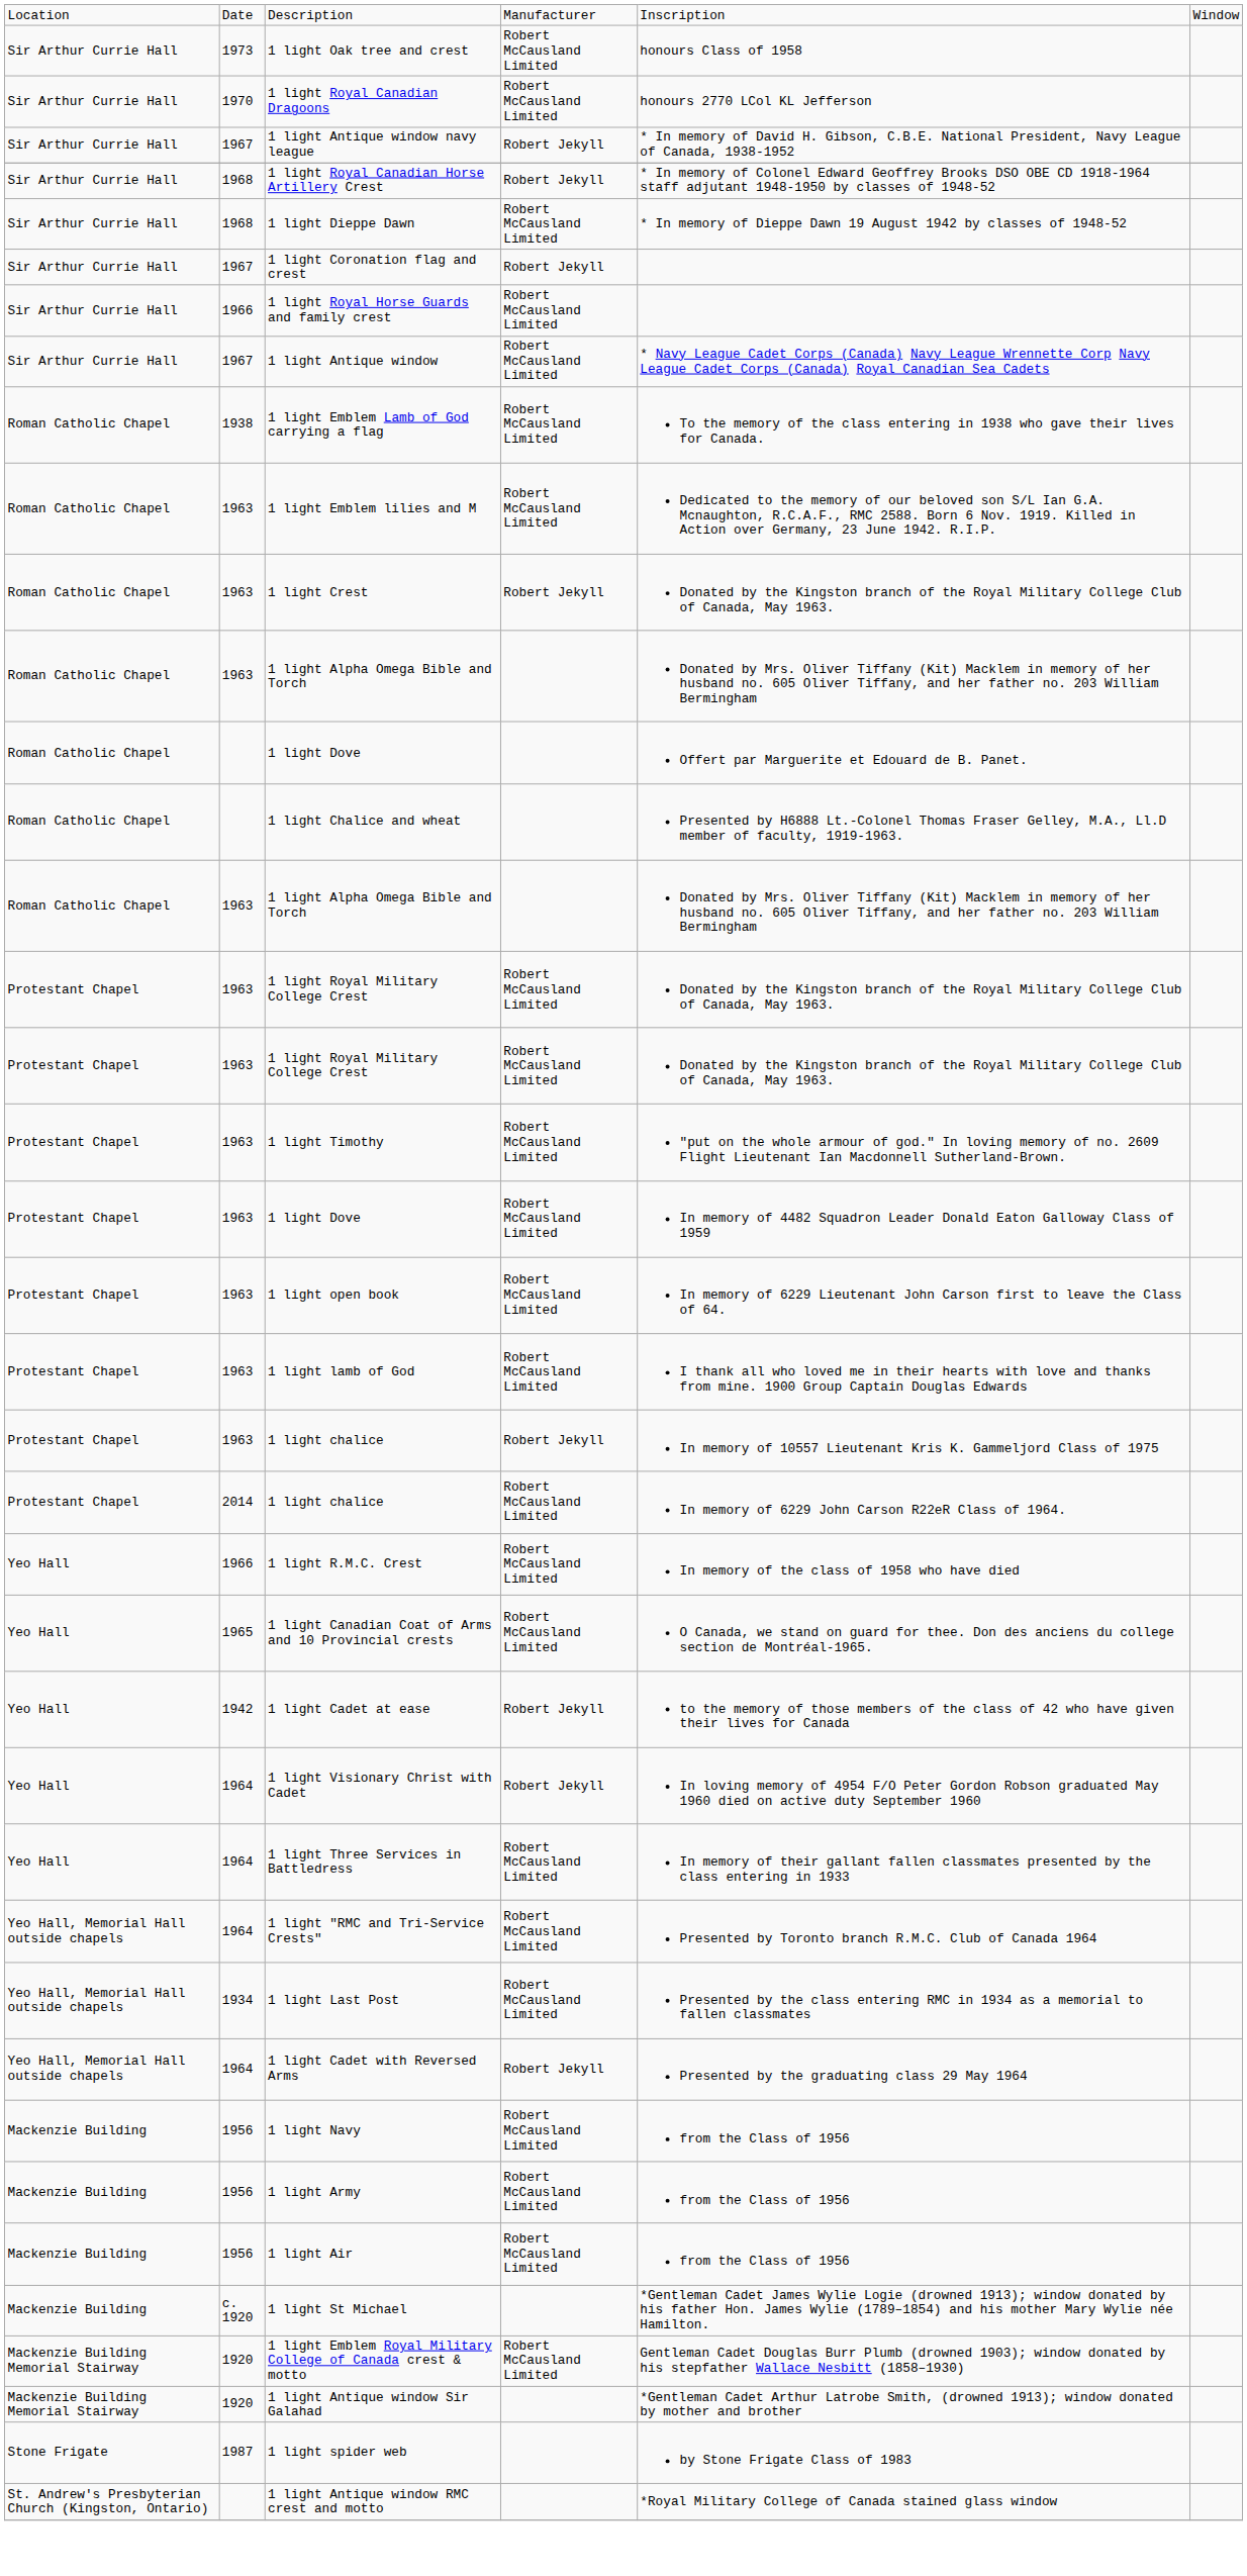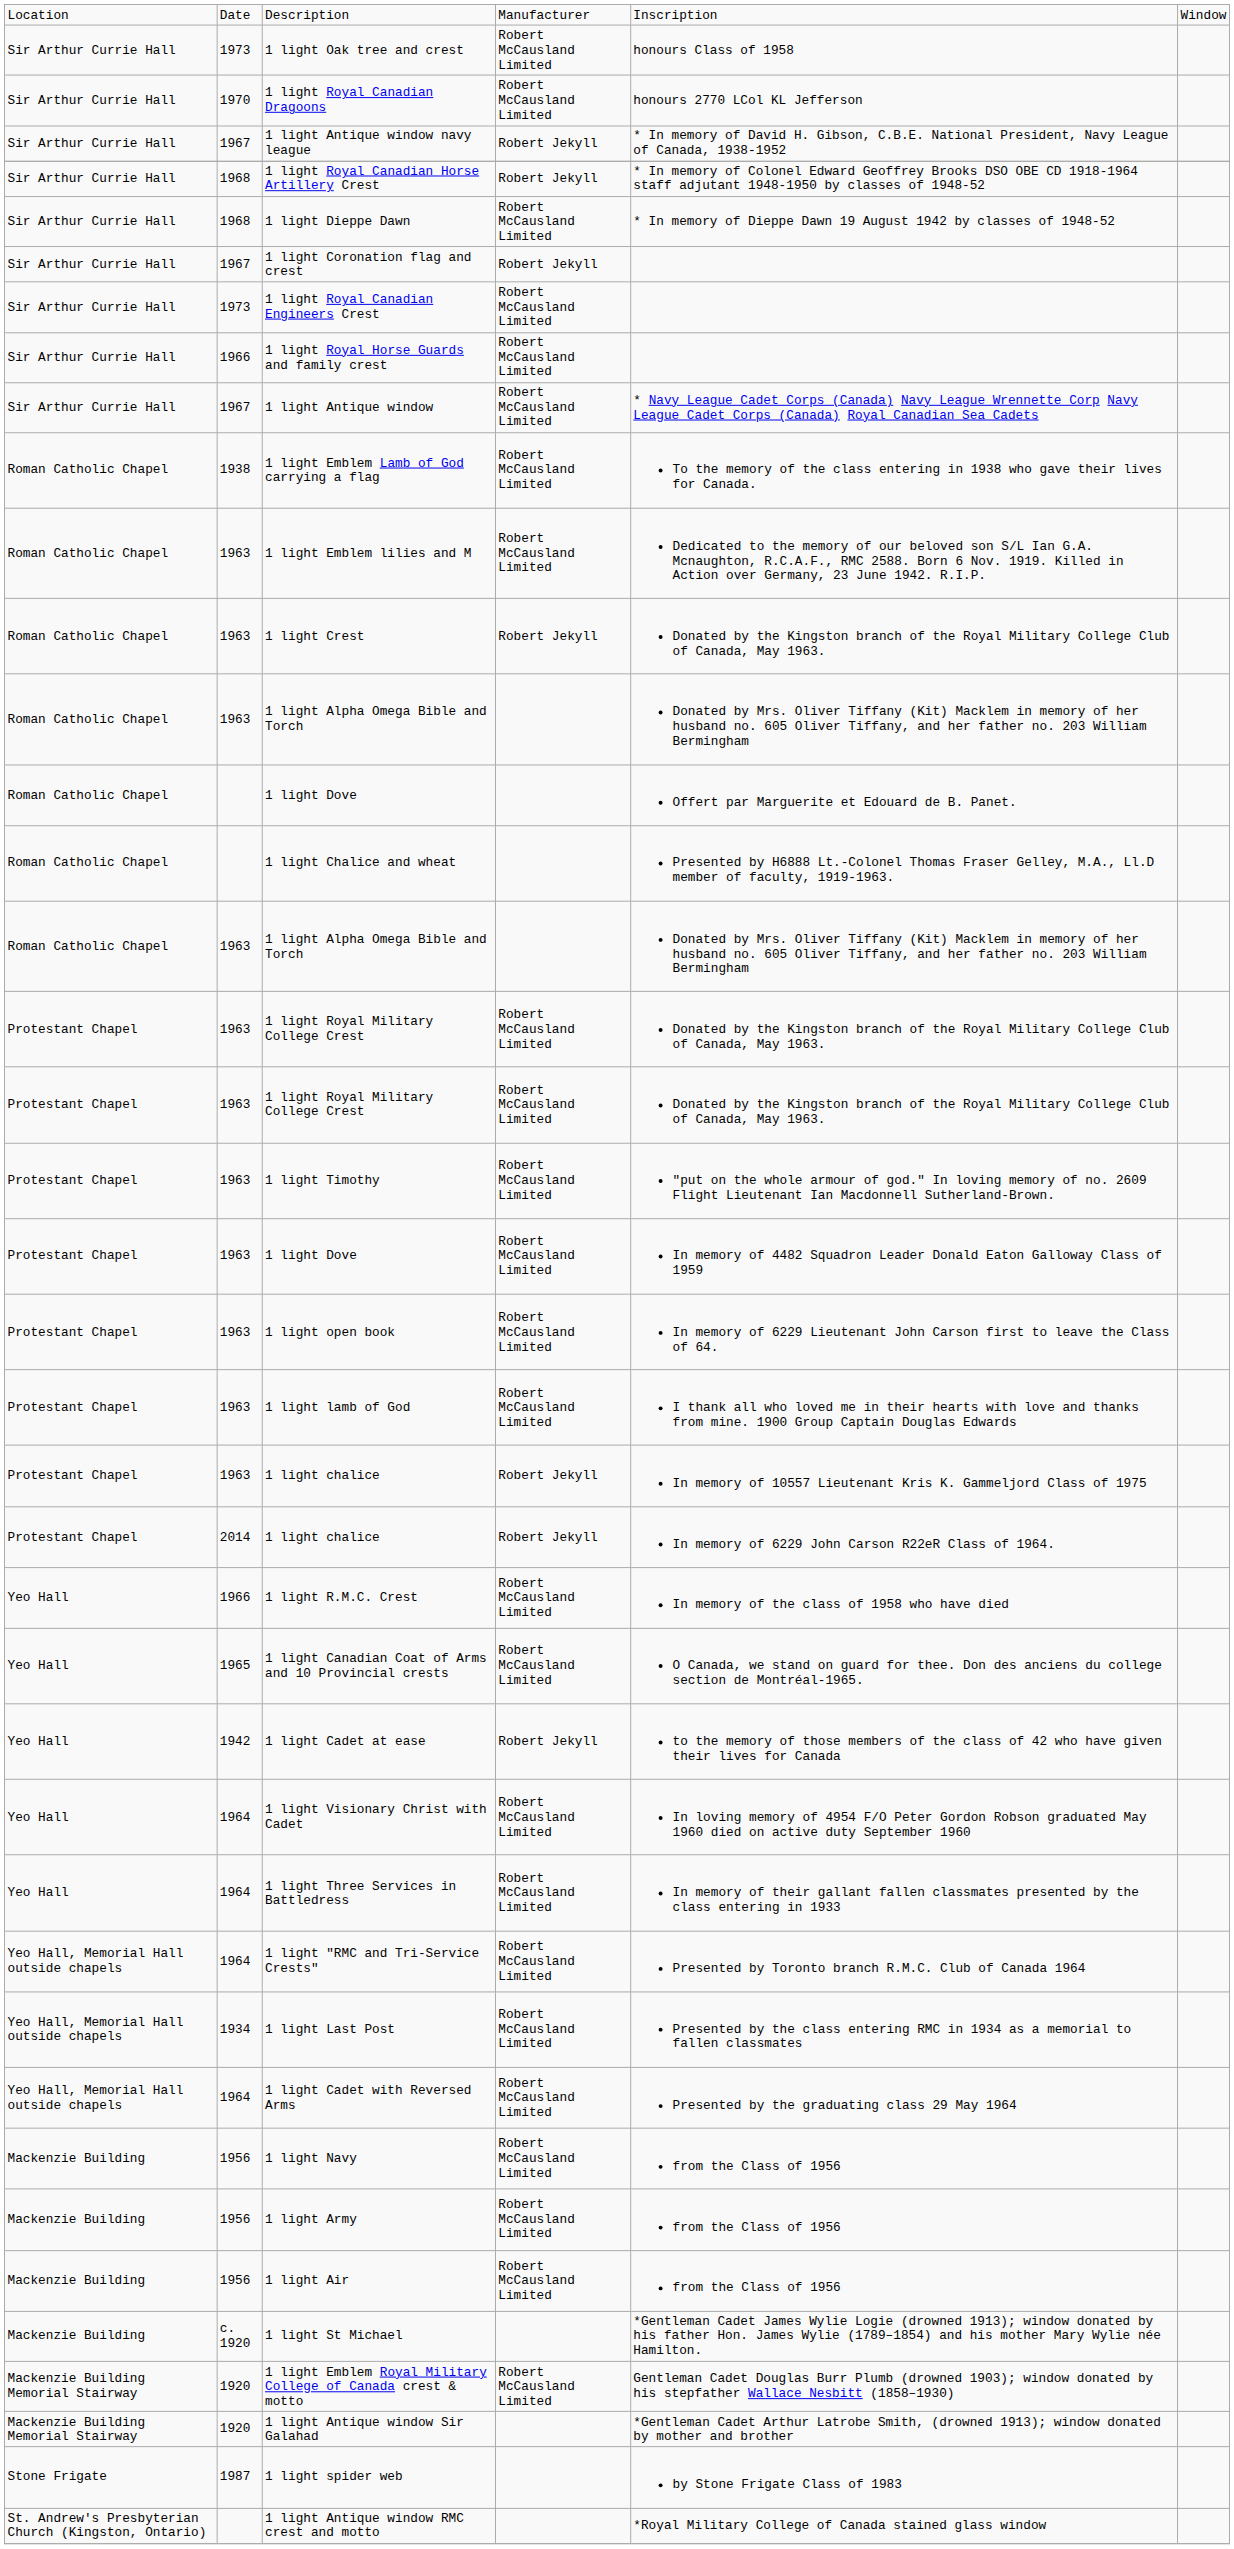+ row: Sir Arthur Currie Hall | 1973 | 1 light Royal Canadian Engineers Crest | Robert McCausland Limited
2014 / 1 light chalice | column 4: Robert McCausland Limited -> Robert Jekyll
1 light Visionary Christ with Cadet | column 4: Robert Jekyll -> Robert McCausland Limited
1 light Cadet with Reversed Arms | column 4: Robert Jekyll -> Robert McCausland Limited
